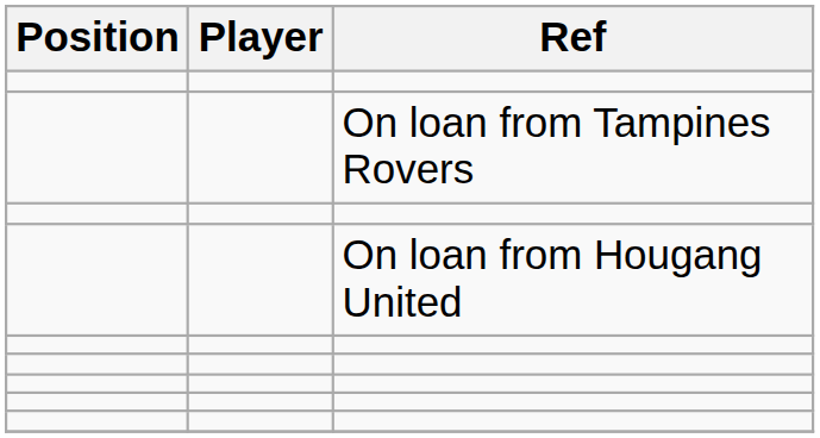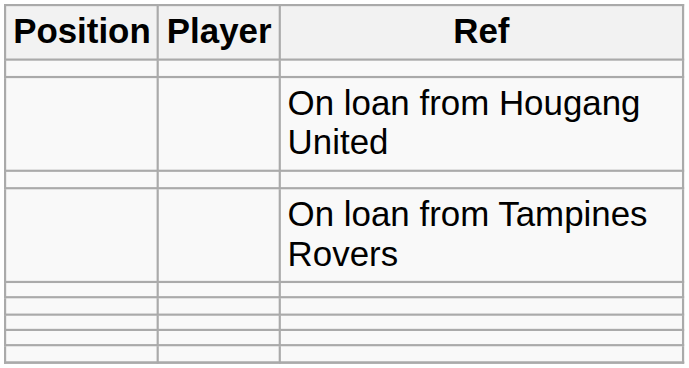rows swapped: On loan from Hougang United <-> On loan from Tampines Rovers
